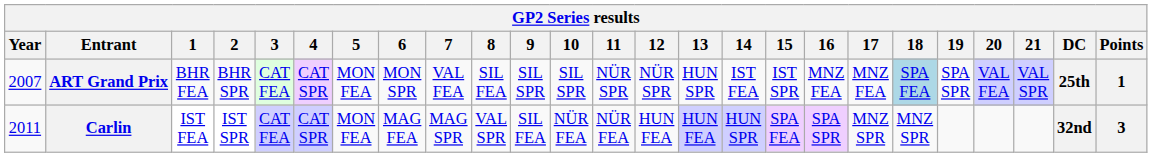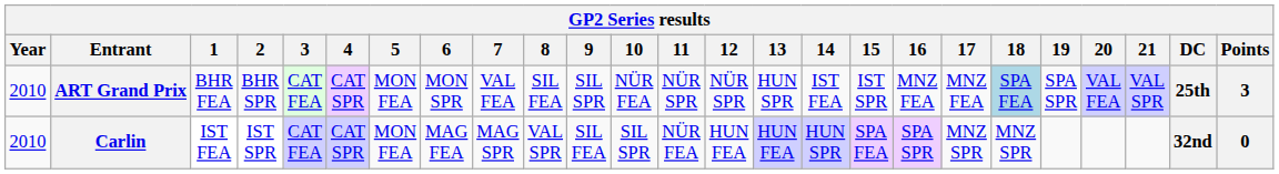ART Grand Prix | Year: 2007 -> 2010
ART Grand Prix | 10: SIL SPR -> NÜR FEA
ART Grand Prix | Points: 1 -> 3
Carlin | Year: 2011 -> 2010
Carlin | 10: NÜR FEA -> SIL SPR
Carlin | Points: 3 -> 0
